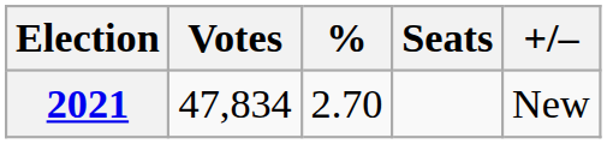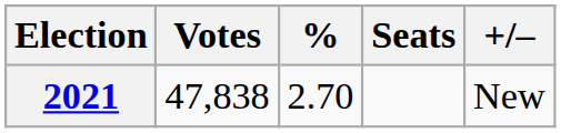2021 | Votes: 47,834 -> 47,838
